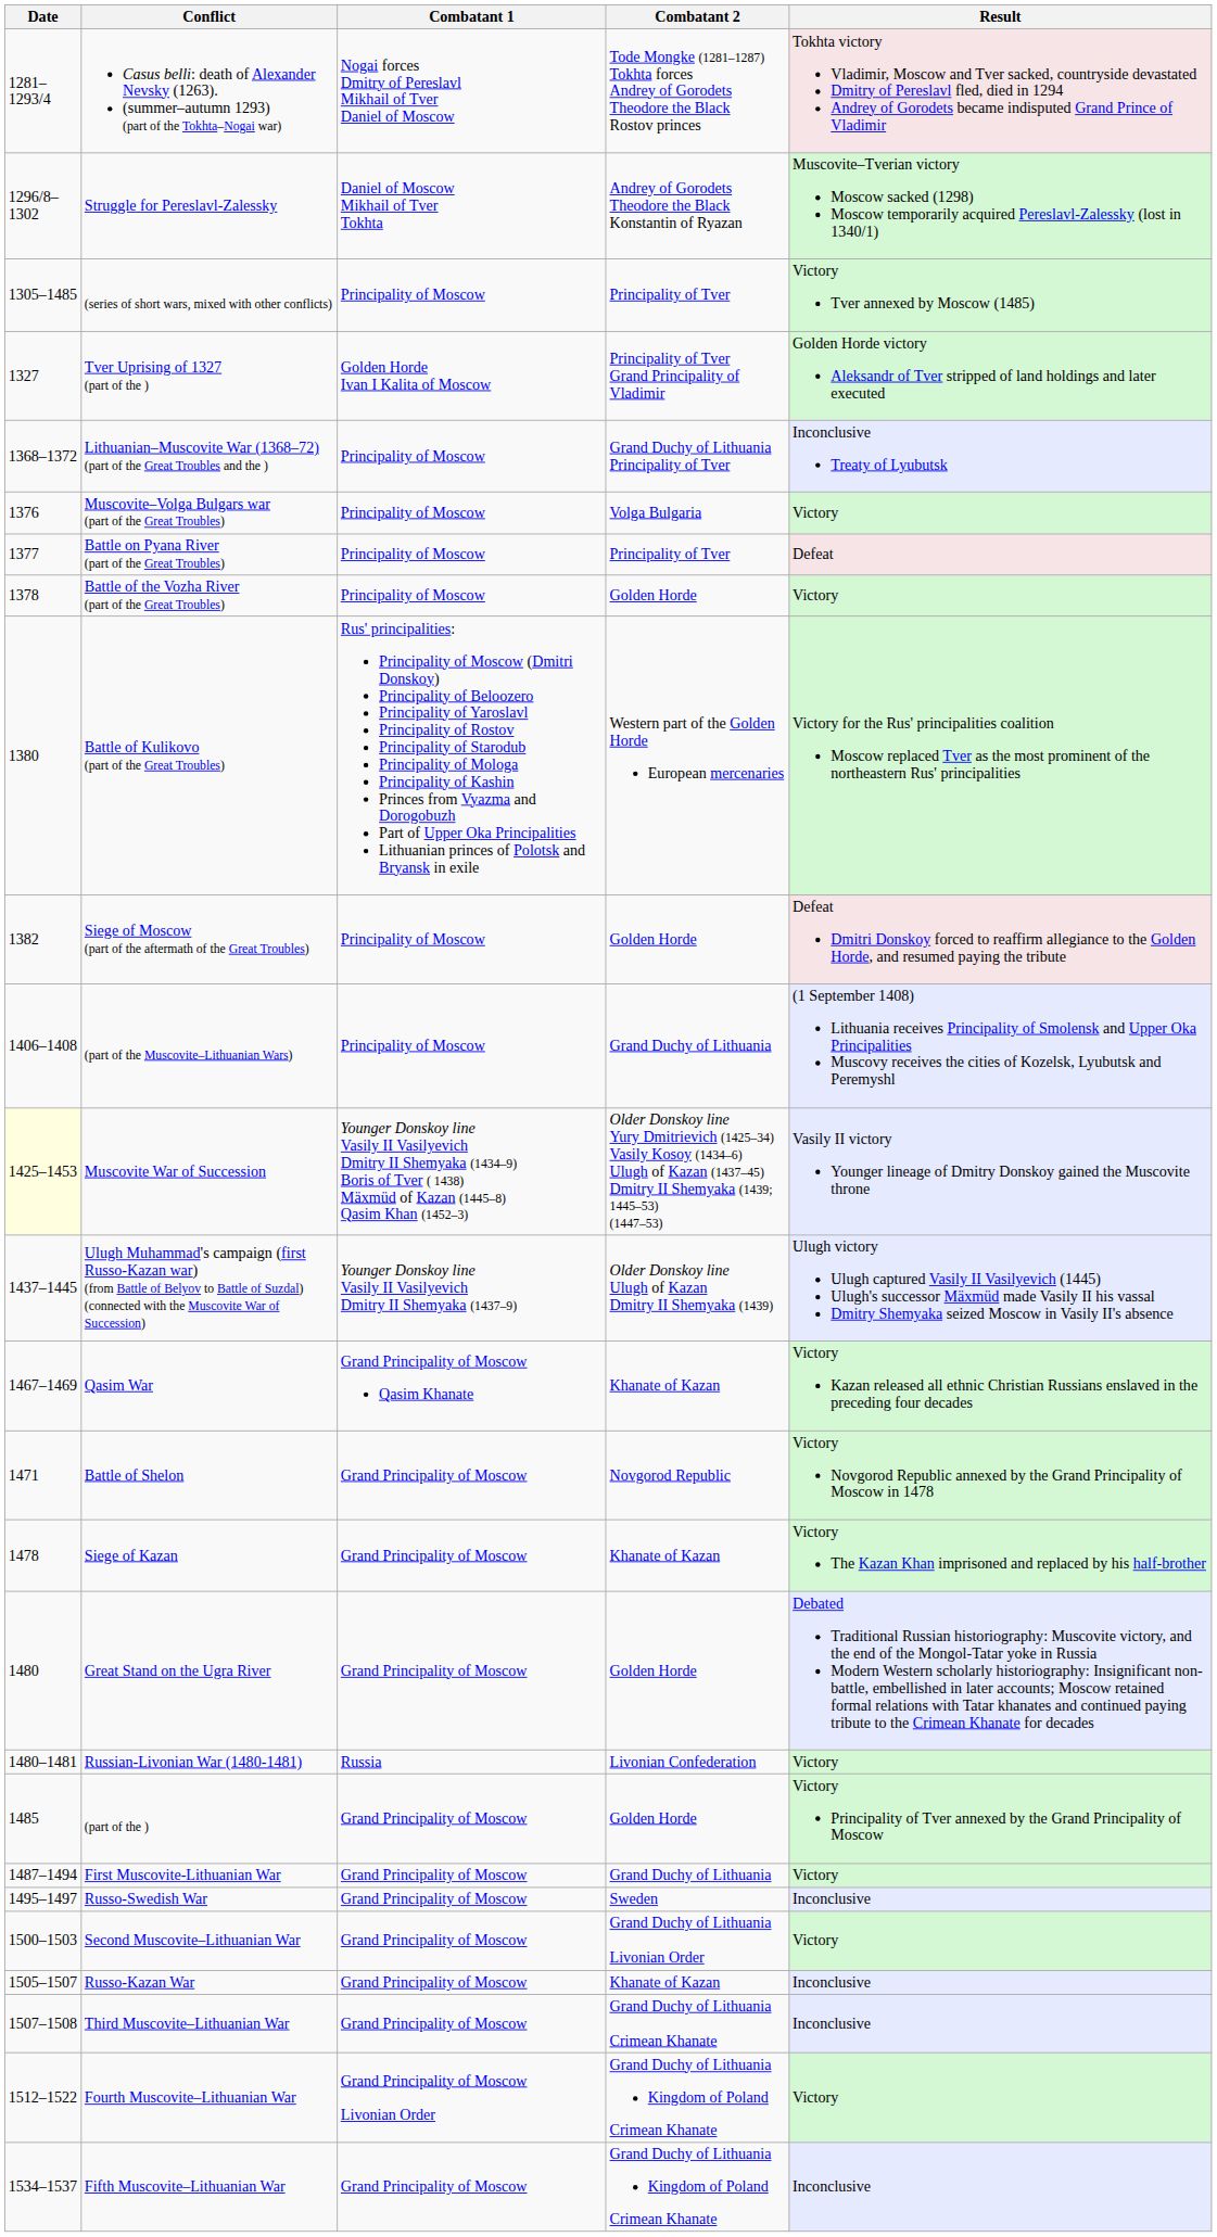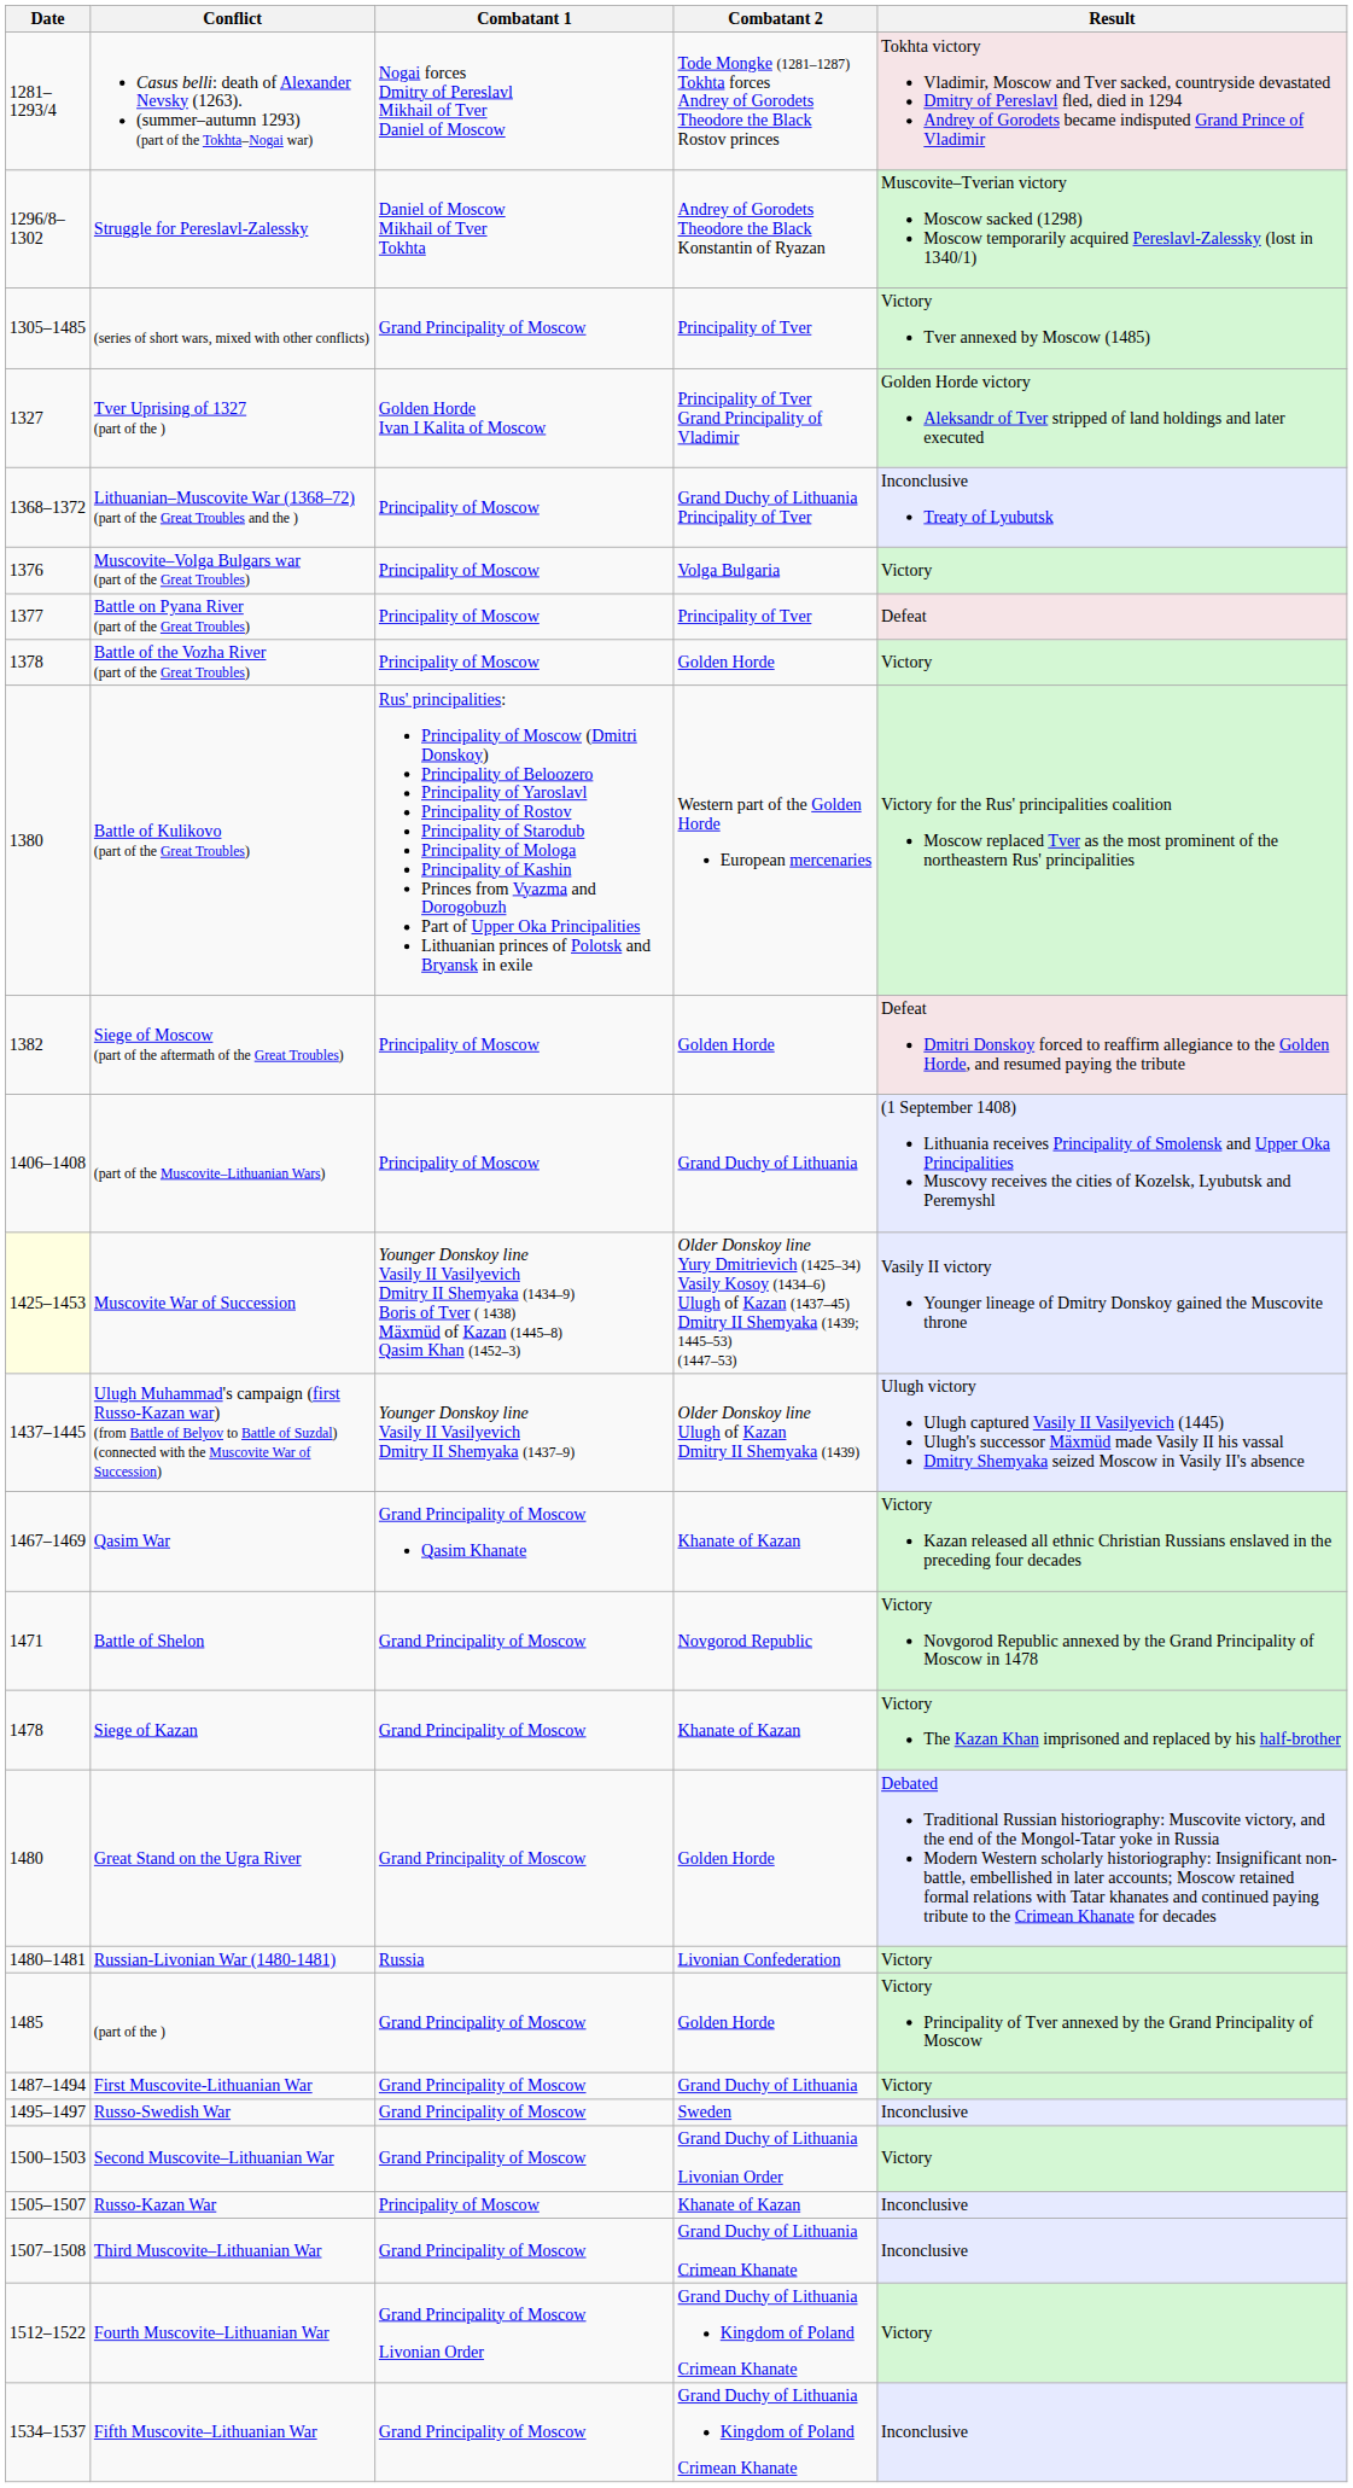(series of short wars, mixed with other conflicts) | Combatant 1: Principality of Moscow -> Grand Principality of Moscow
Russo-Kazan War | Combatant 1: Grand Principality of Moscow -> Principality of Moscow
